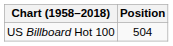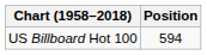US Billboard Hot 100 | Position: 504 -> 594
